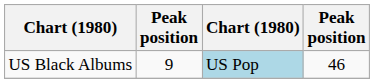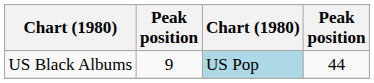US Black Albums | column 4: 46 -> 44
